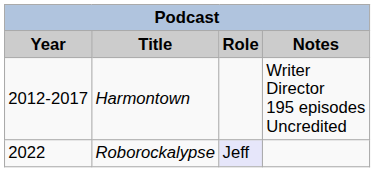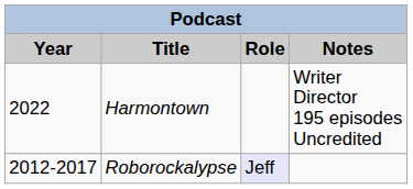Harmontown | Year: 2012-2017 -> 2022
Roborockalypse | Year: 2022 -> 2012-2017
